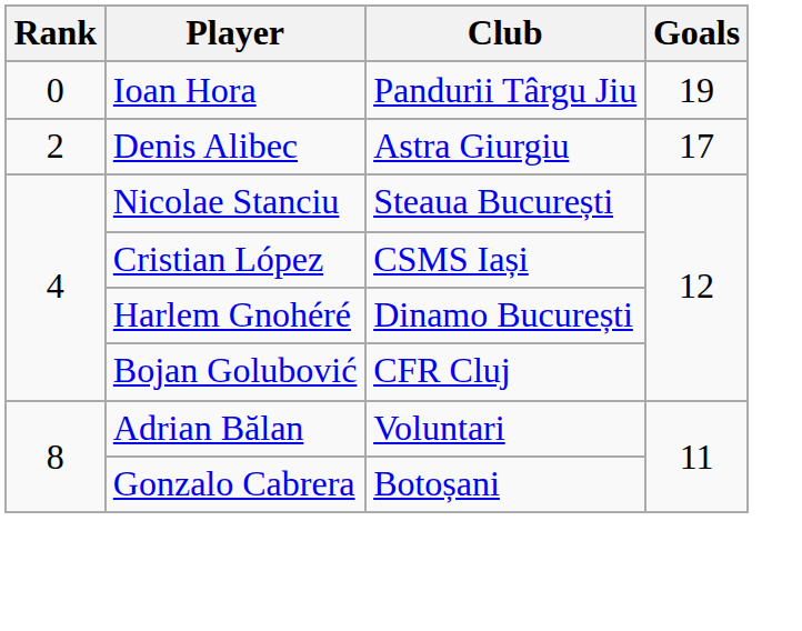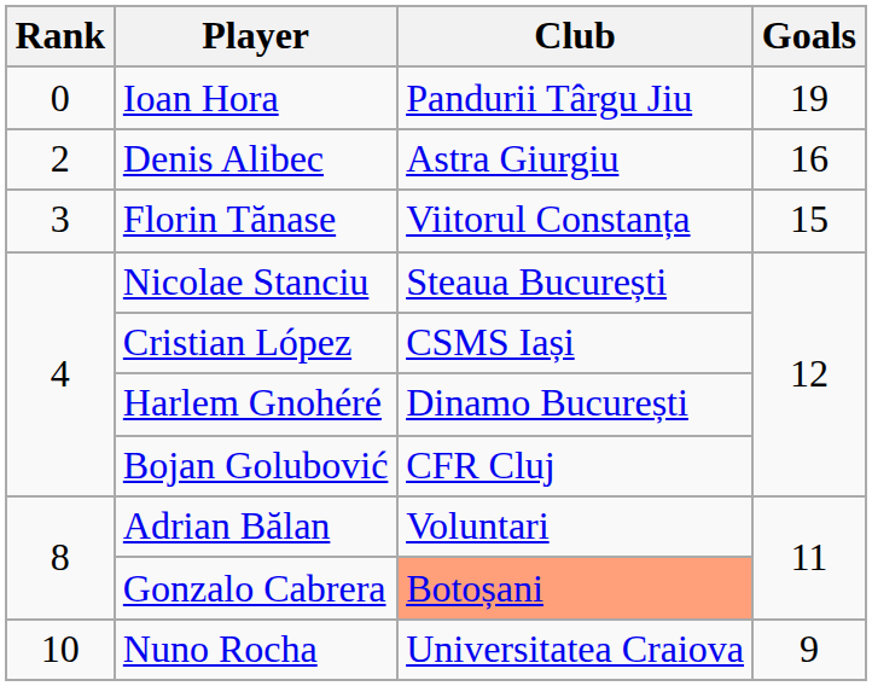Denis Alibec | Goals: 17 -> 16
+ row: 3 | Florin Tănase | Viitorul Constanța | 15
Gonzalo Cabrera | Club: no background -> lightsalmon background
+ row: 10 | Nuno Rocha | Universitatea Craiova | 9
